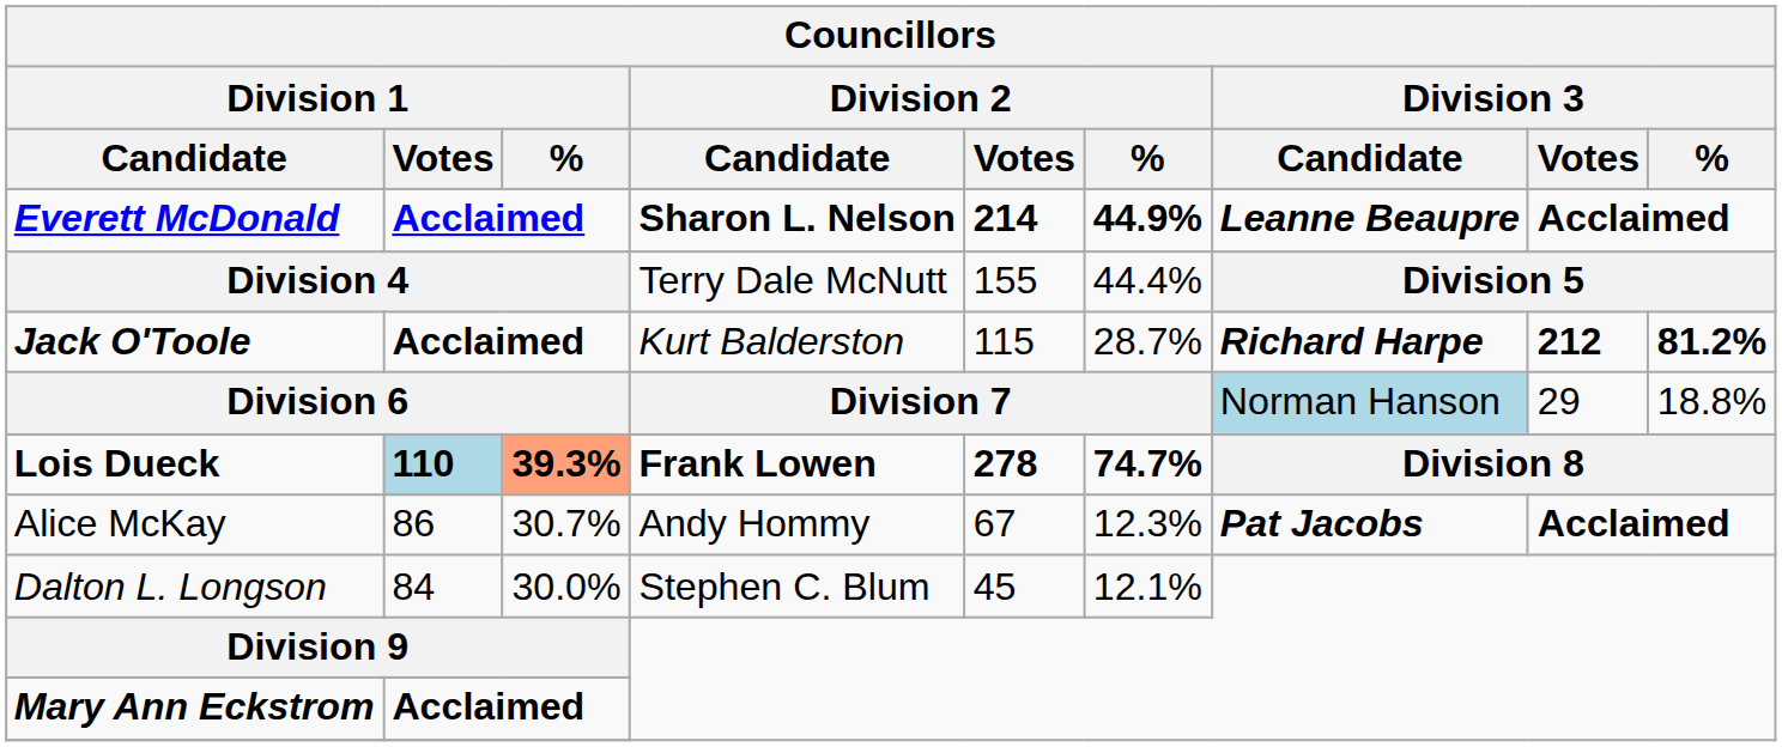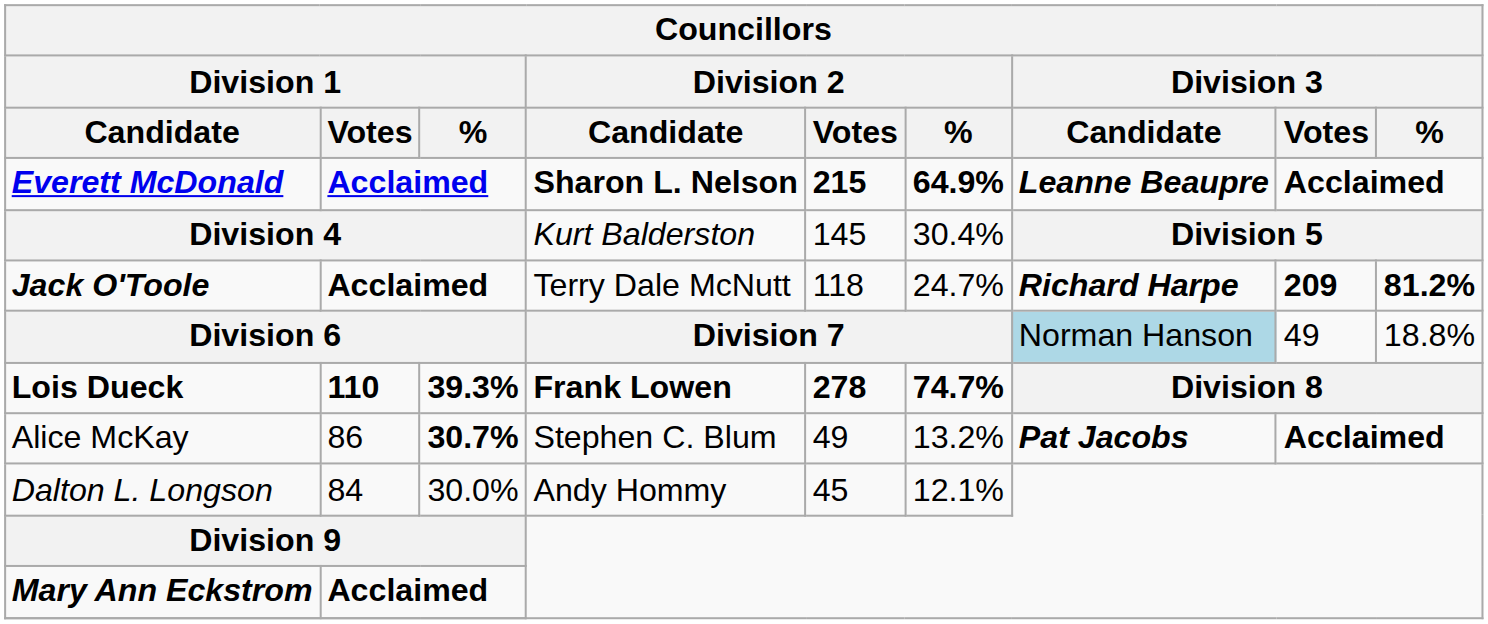Everett McDonald | Division 2 / Votes: 214 -> 215
Everett McDonald | Division 2 / %: 44.9% -> 64.9%
Division 4 | Division 2 / Candidate: Terry Dale McNutt -> Kurt Balderston
Division 4 | Division 2 / Votes: 155 -> 145
Division 4 | Division 2 / %: 44.4% -> 30.4%
Jack O'Toole | Division 2 / Candidate: Kurt Balderston -> Terry Dale McNutt
Jack O'Toole | Division 2 / Votes: 115 -> 118
Jack O'Toole | Division 2 / %: 28.7% -> 24.7%
Jack O'Toole | Division 3 / Votes: 212 -> 209
Division 6 | Division 3 / Votes: 29 -> 49
Lois Dueck | Division 1 / Votes: lightblue background -> no background
Lois Dueck | Division 1 / %: lightsalmon background -> no background
Alice McKay | Division 1 / %: normal -> bold
Alice McKay | Division 2 / Candidate: Andy Hommy -> Stephen C. Blum
Alice McKay | Division 2 / Votes: 67 -> 49
Alice McKay | Division 2 / %: 12.3% -> 13.2%
Dalton L. Longson | Division 2 / Candidate: Stephen C. Blum -> Andy Hommy
